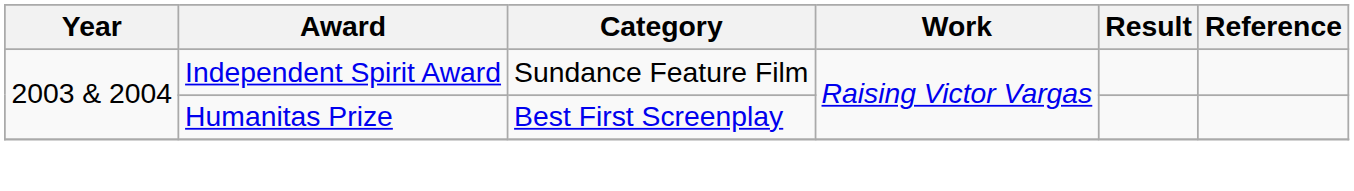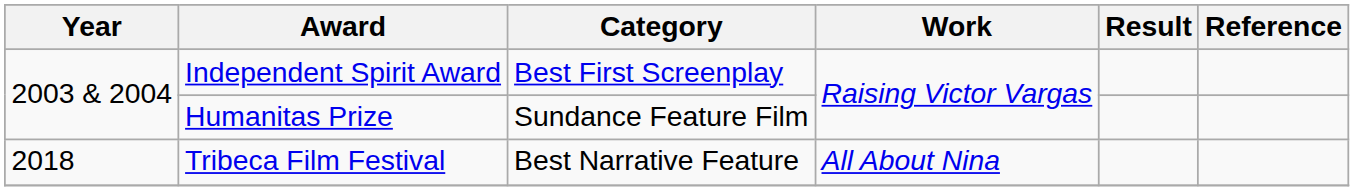Independent Spirit Award | Category: Sundance Feature Film -> Best First Screenplay
Humanitas Prize | Category: Best First Screenplay -> Sundance Feature Film
+ row: 2018 | Tribeca Film Festival | Best Narrative Feature | All About Nina
